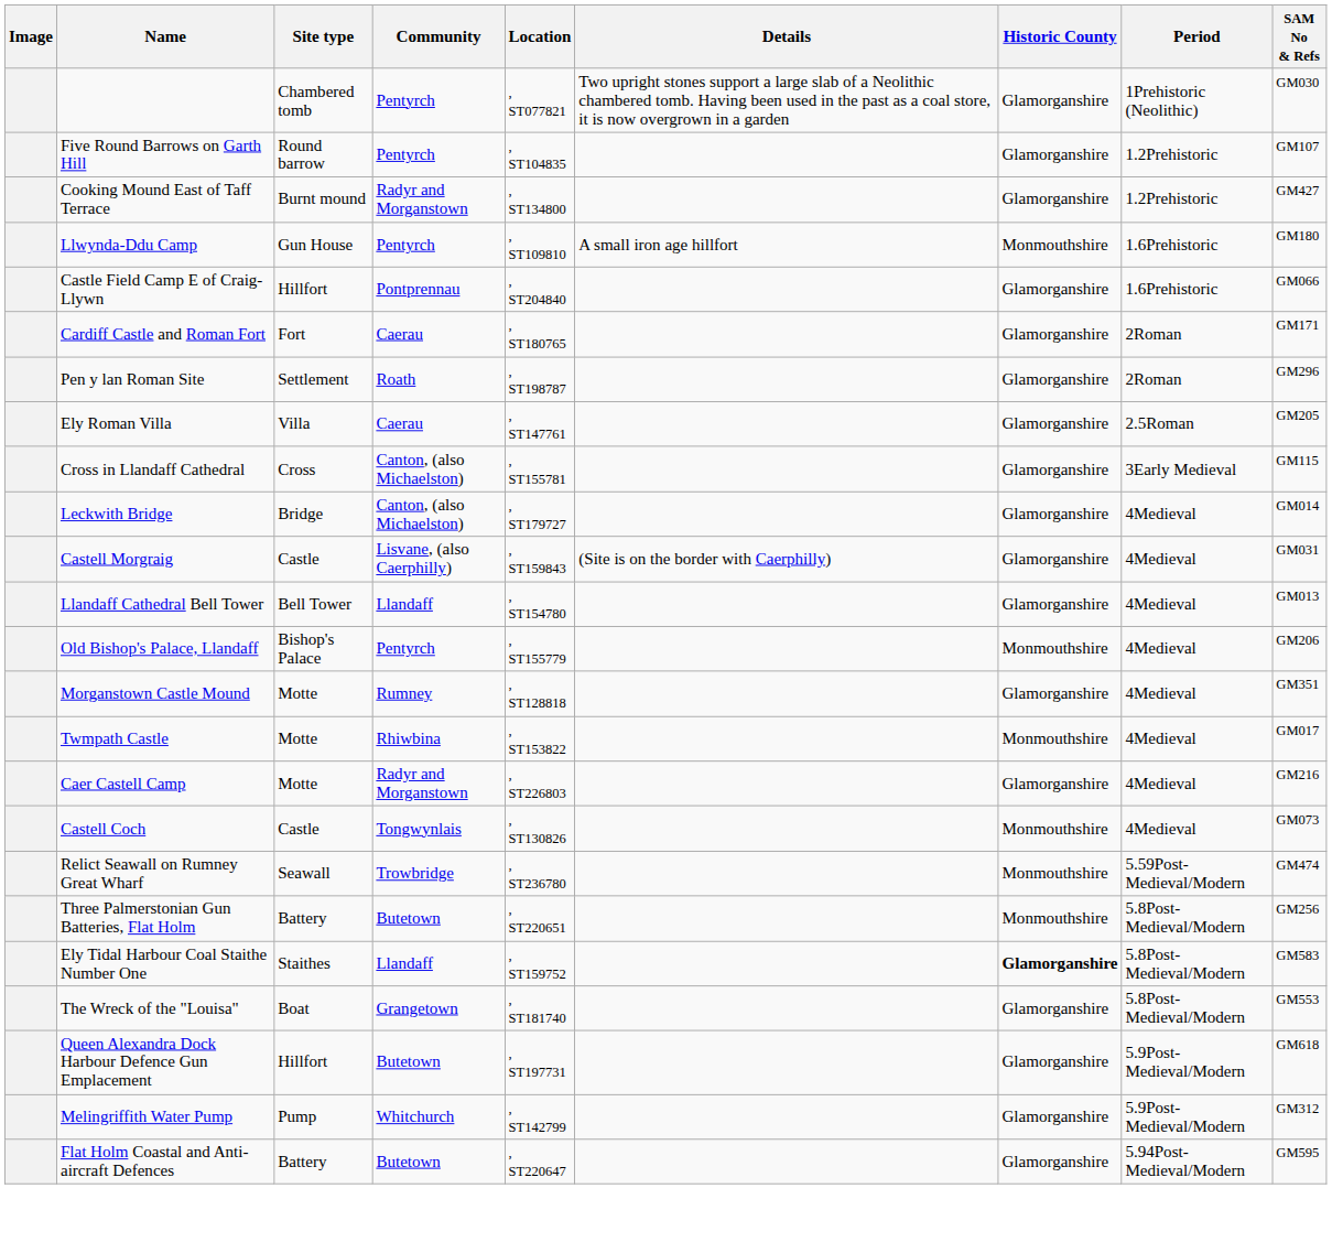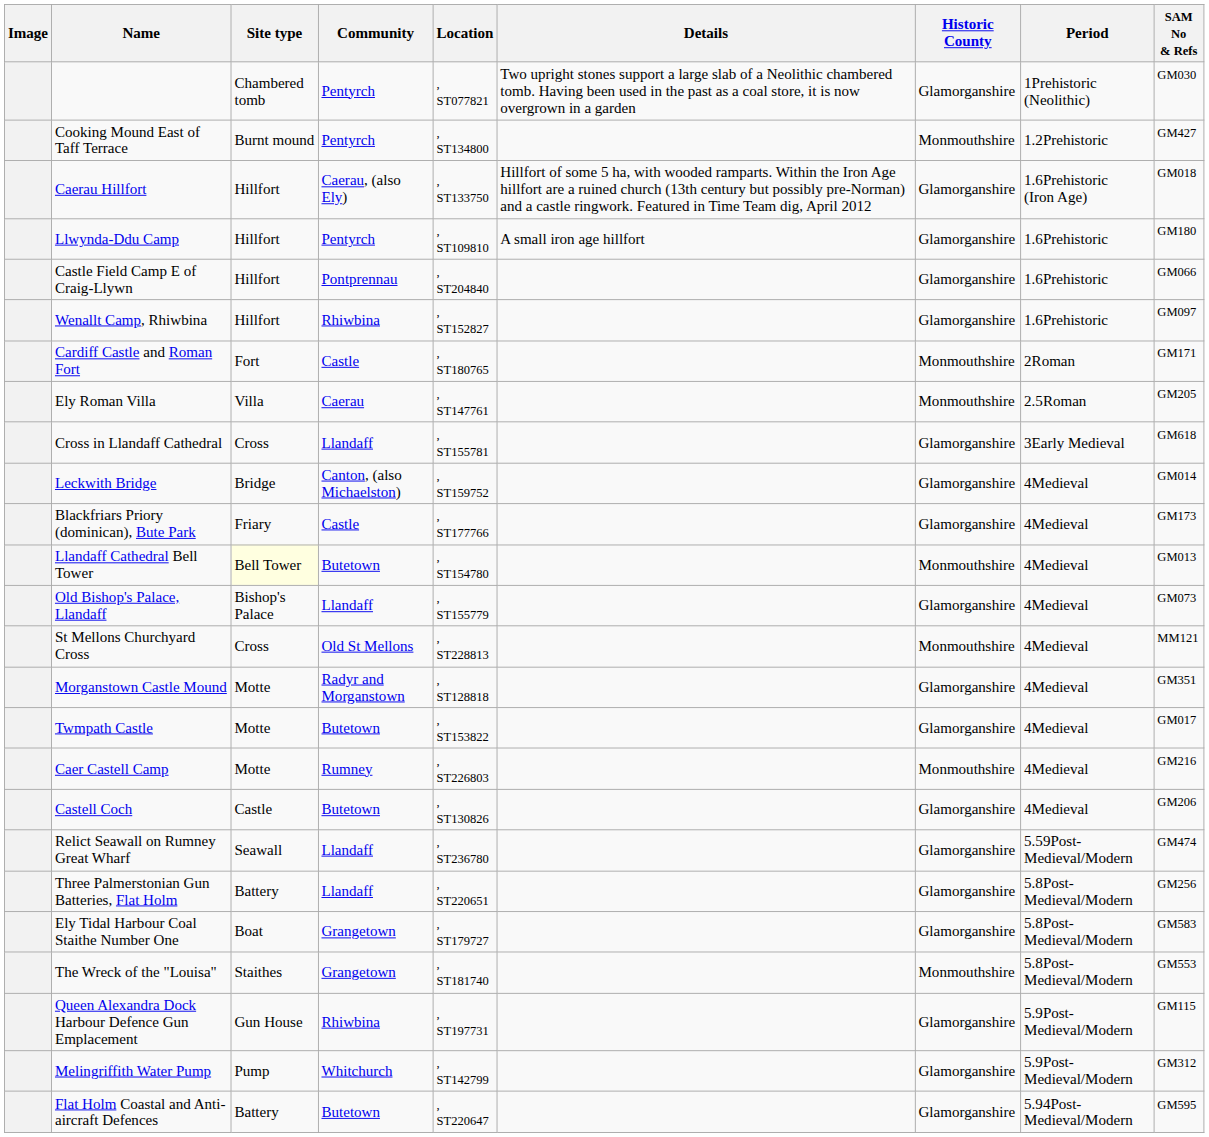- row: Five Round Barrows on Garth Hill | Round barrow | Pentyrch | , ST104835 | Glamorganshire | 1.2Prehistoric | GM107
Cooking Mound East of Taff Terrace | Community: Radyr and Morganstown -> Pentyrch
Cooking Mound East of Taff Terrace | Historic County: Glamorganshire -> Monmouthshire
+ row: Caerau Hillfort | Hillfort | Caerau, (also Ely) | , ST133750 | Hillfort of some 5 ha, with wooded ramparts. Within the Iron Age hillfort are a ruined church (13th century but possibly pre-Norman) and a castle ringwork. Featured in Time Team dig, April 2012 | Glamorganshire | 1.6Prehistoric (Iron Age) | GM018
Llwynda-Ddu Camp | Site type: Gun House -> Hillfort
Llwynda-Ddu Camp | Historic County: Monmouthshire -> Glamorganshire
+ row: Wenallt Camp, Rhiwbina | Hillfort | Rhiwbina | , ST152827 | Glamorganshire | 1.6Prehistoric | GM097
Cardiff Castle and Roman Fort | Community: Caerau -> Castle
Cardiff Castle and Roman Fort | Historic County: Glamorganshire -> Monmouthshire
- row: Pen y lan Roman Site | Settlement | Roath | , ST198787 | Glamorganshire | 2Roman | GM296
Ely Roman Villa | Historic County: Glamorganshire -> Monmouthshire
Cross in Llandaff Cathedral | Community: Canton, (also Michaelston) -> Llandaff
Cross in Llandaff Cathedral | SAM No & Refs: GM115 -> GM618
Leckwith Bridge | Location: , ST179727 -> , ST159752
+ row: Blackfriars Priory (dominican), Bute Park | Friary | Castle | , ST177766 | Glamorganshire | 4Medieval | GM173
- row: Castell Morgraig | Castle | Lisvane, (also Caerphilly) | , ST159843 | (Site is on the border with Caerphilly) | Glamorganshire | 4Medieval | GM031
Llandaff Cathedral Bell Tower | Site type: no background -> lightyellow background
Llandaff Cathedral Bell Tower | Community: Llandaff -> Butetown
Llandaff Cathedral Bell Tower | Historic County: Glamorganshire -> Monmouthshire
Old Bishop's Palace, Llandaff | Community: Pentyrch -> Llandaff
Old Bishop's Palace, Llandaff | Historic County: Monmouthshire -> Glamorganshire
Old Bishop's Palace, Llandaff | SAM No & Refs: GM206 -> GM073
+ row: St Mellons Churchyard Cross | Cross | Old St Mellons | , ST228813 | Monmouthshire | 4Medieval | MM121
Morganstown Castle Mound | Community: Rumney -> Radyr and Morganstown
Twmpath Castle | Community: Rhiwbina -> Butetown
Twmpath Castle | Historic County: Monmouthshire -> Glamorganshire
Caer Castell Camp | Community: Radyr and Morganstown -> Rumney
Caer Castell Camp | Historic County: Glamorganshire -> Monmouthshire
Castell Coch | Community: Tongwynlais -> Butetown
Castell Coch | Historic County: Monmouthshire -> Glamorganshire
Castell Coch | SAM No & Refs: GM073 -> GM206
Relict Seawall on Rumney Great Wharf | Community: Trowbridge -> Llandaff
Relict Seawall on Rumney Great Wharf | Historic County: Monmouthshire -> Glamorganshire
Three Palmerstonian Gun Batteries, Flat Holm | Community: Butetown -> Llandaff
Three Palmerstonian Gun Batteries, Flat Holm | Historic County: Monmouthshire -> Glamorganshire
Ely Tidal Harbour Coal Staithe Number One | Site type: Staithes -> Boat
Ely Tidal Harbour Coal Staithe Number One | Community: Llandaff -> Grangetown
Ely Tidal Harbour Coal Staithe Number One | Location: , ST159752 -> , ST179727
Ely Tidal Harbour Coal Staithe Number One | Historic County: bold -> normal
The Wreck of the "Louisa" | Site type: Boat -> Staithes
The Wreck of the "Louisa" | Historic County: Glamorganshire -> Monmouthshire
Queen Alexandra Dock Harbour Defence Gun Emplacement | Site type: Hillfort -> Gun House
Queen Alexandra Dock Harbour Defence Gun Emplacement | Community: Butetown -> Rhiwbina
Queen Alexandra Dock Harbour Defence Gun Emplacement | SAM No & Refs: GM618 -> GM115
